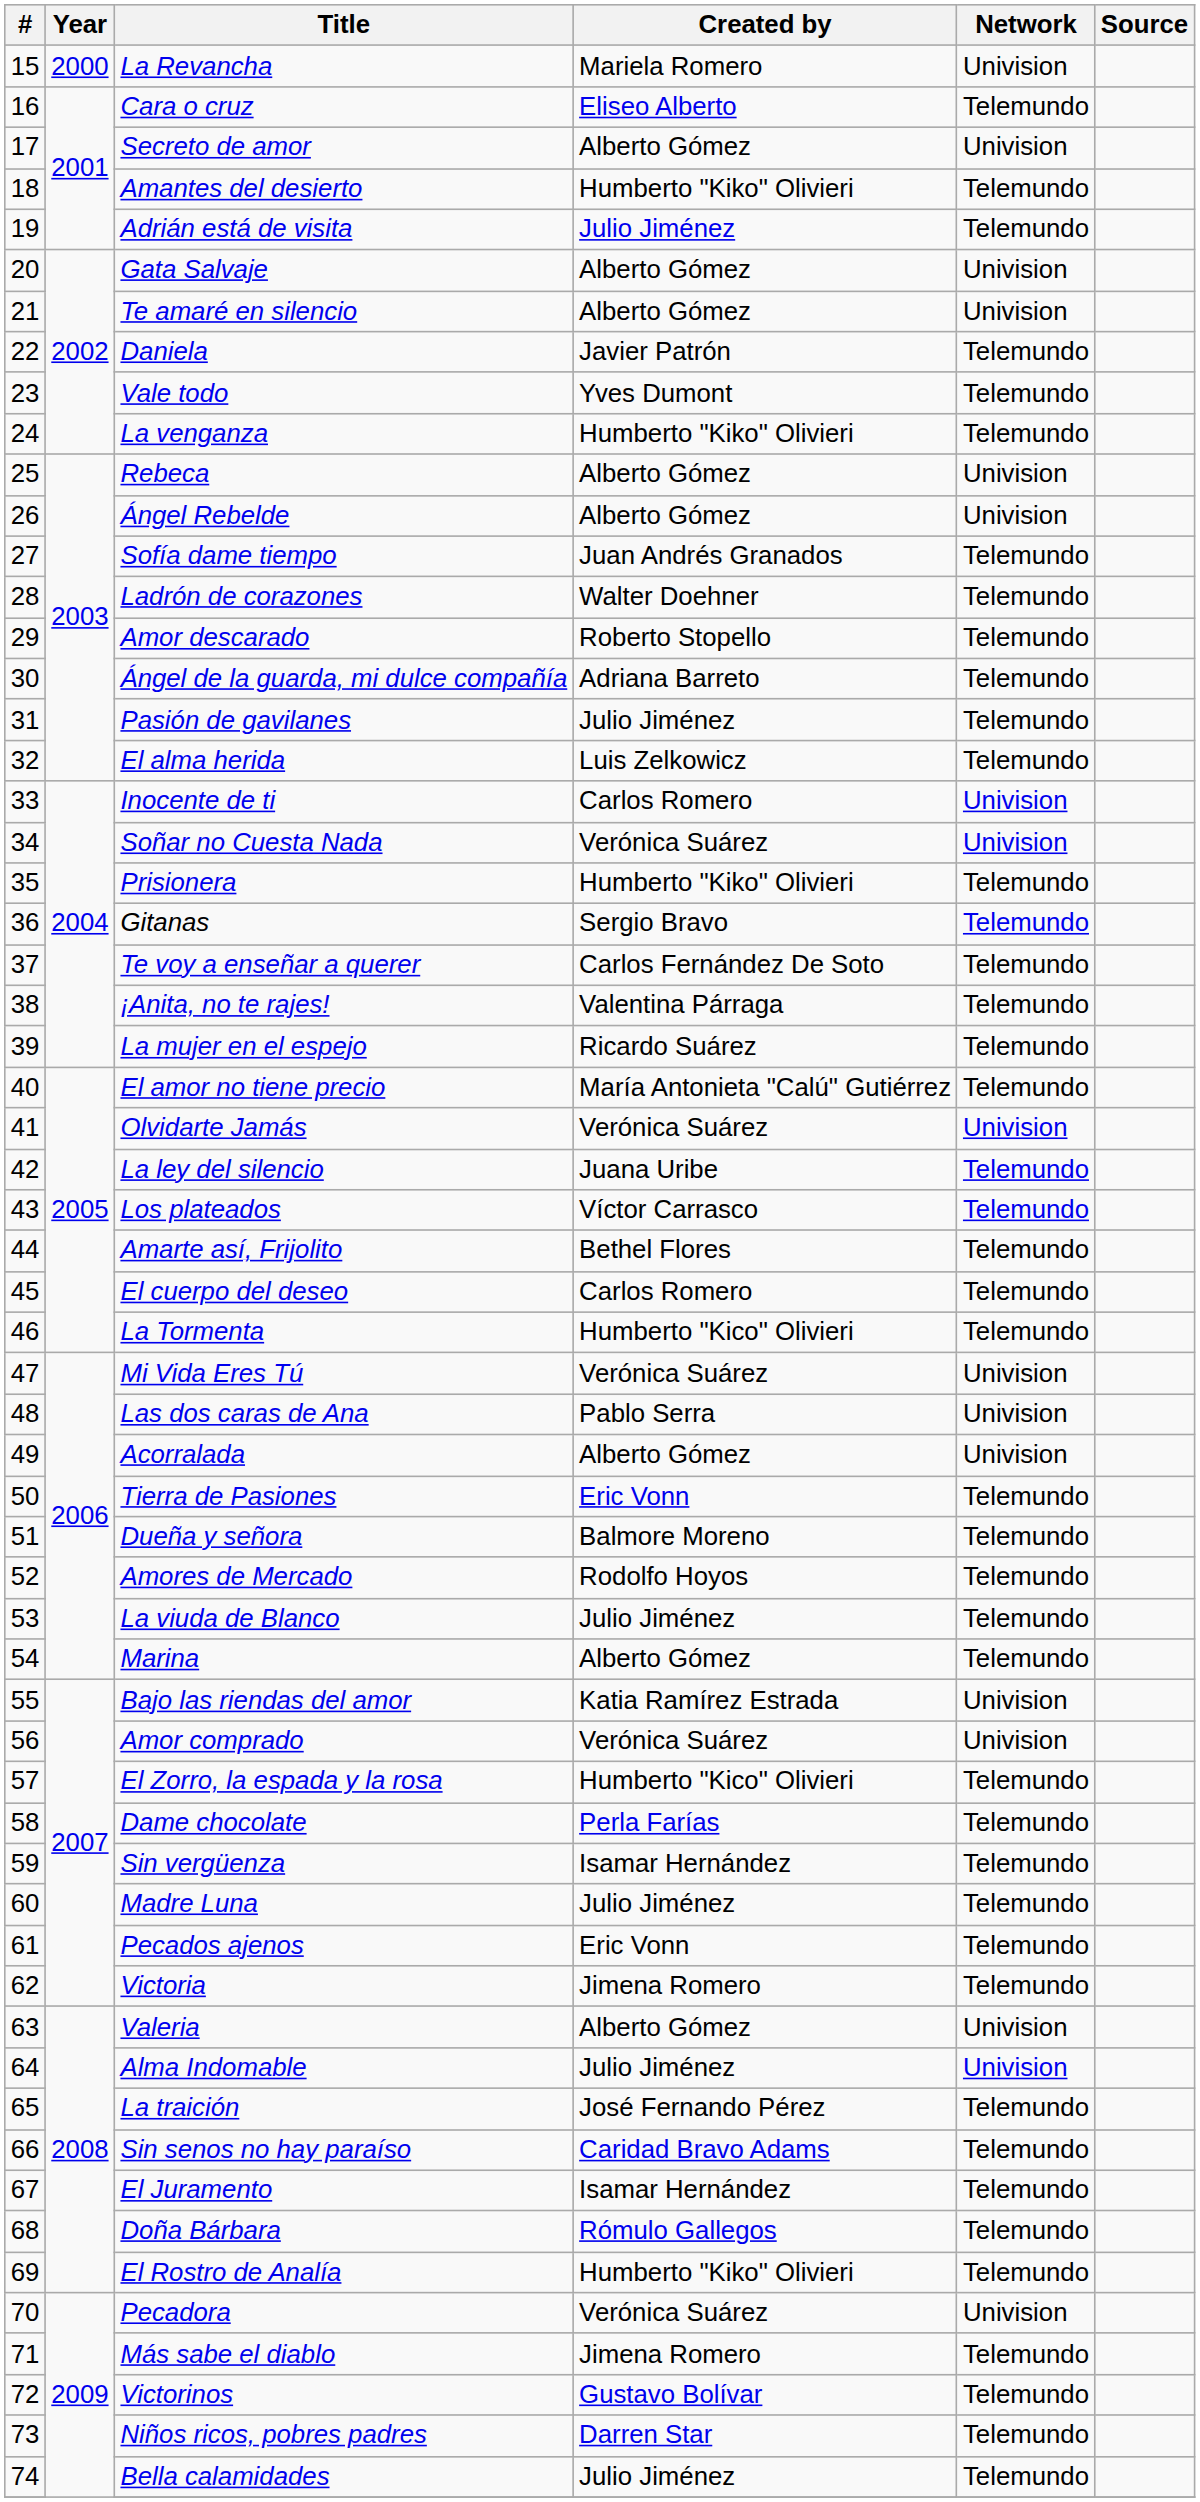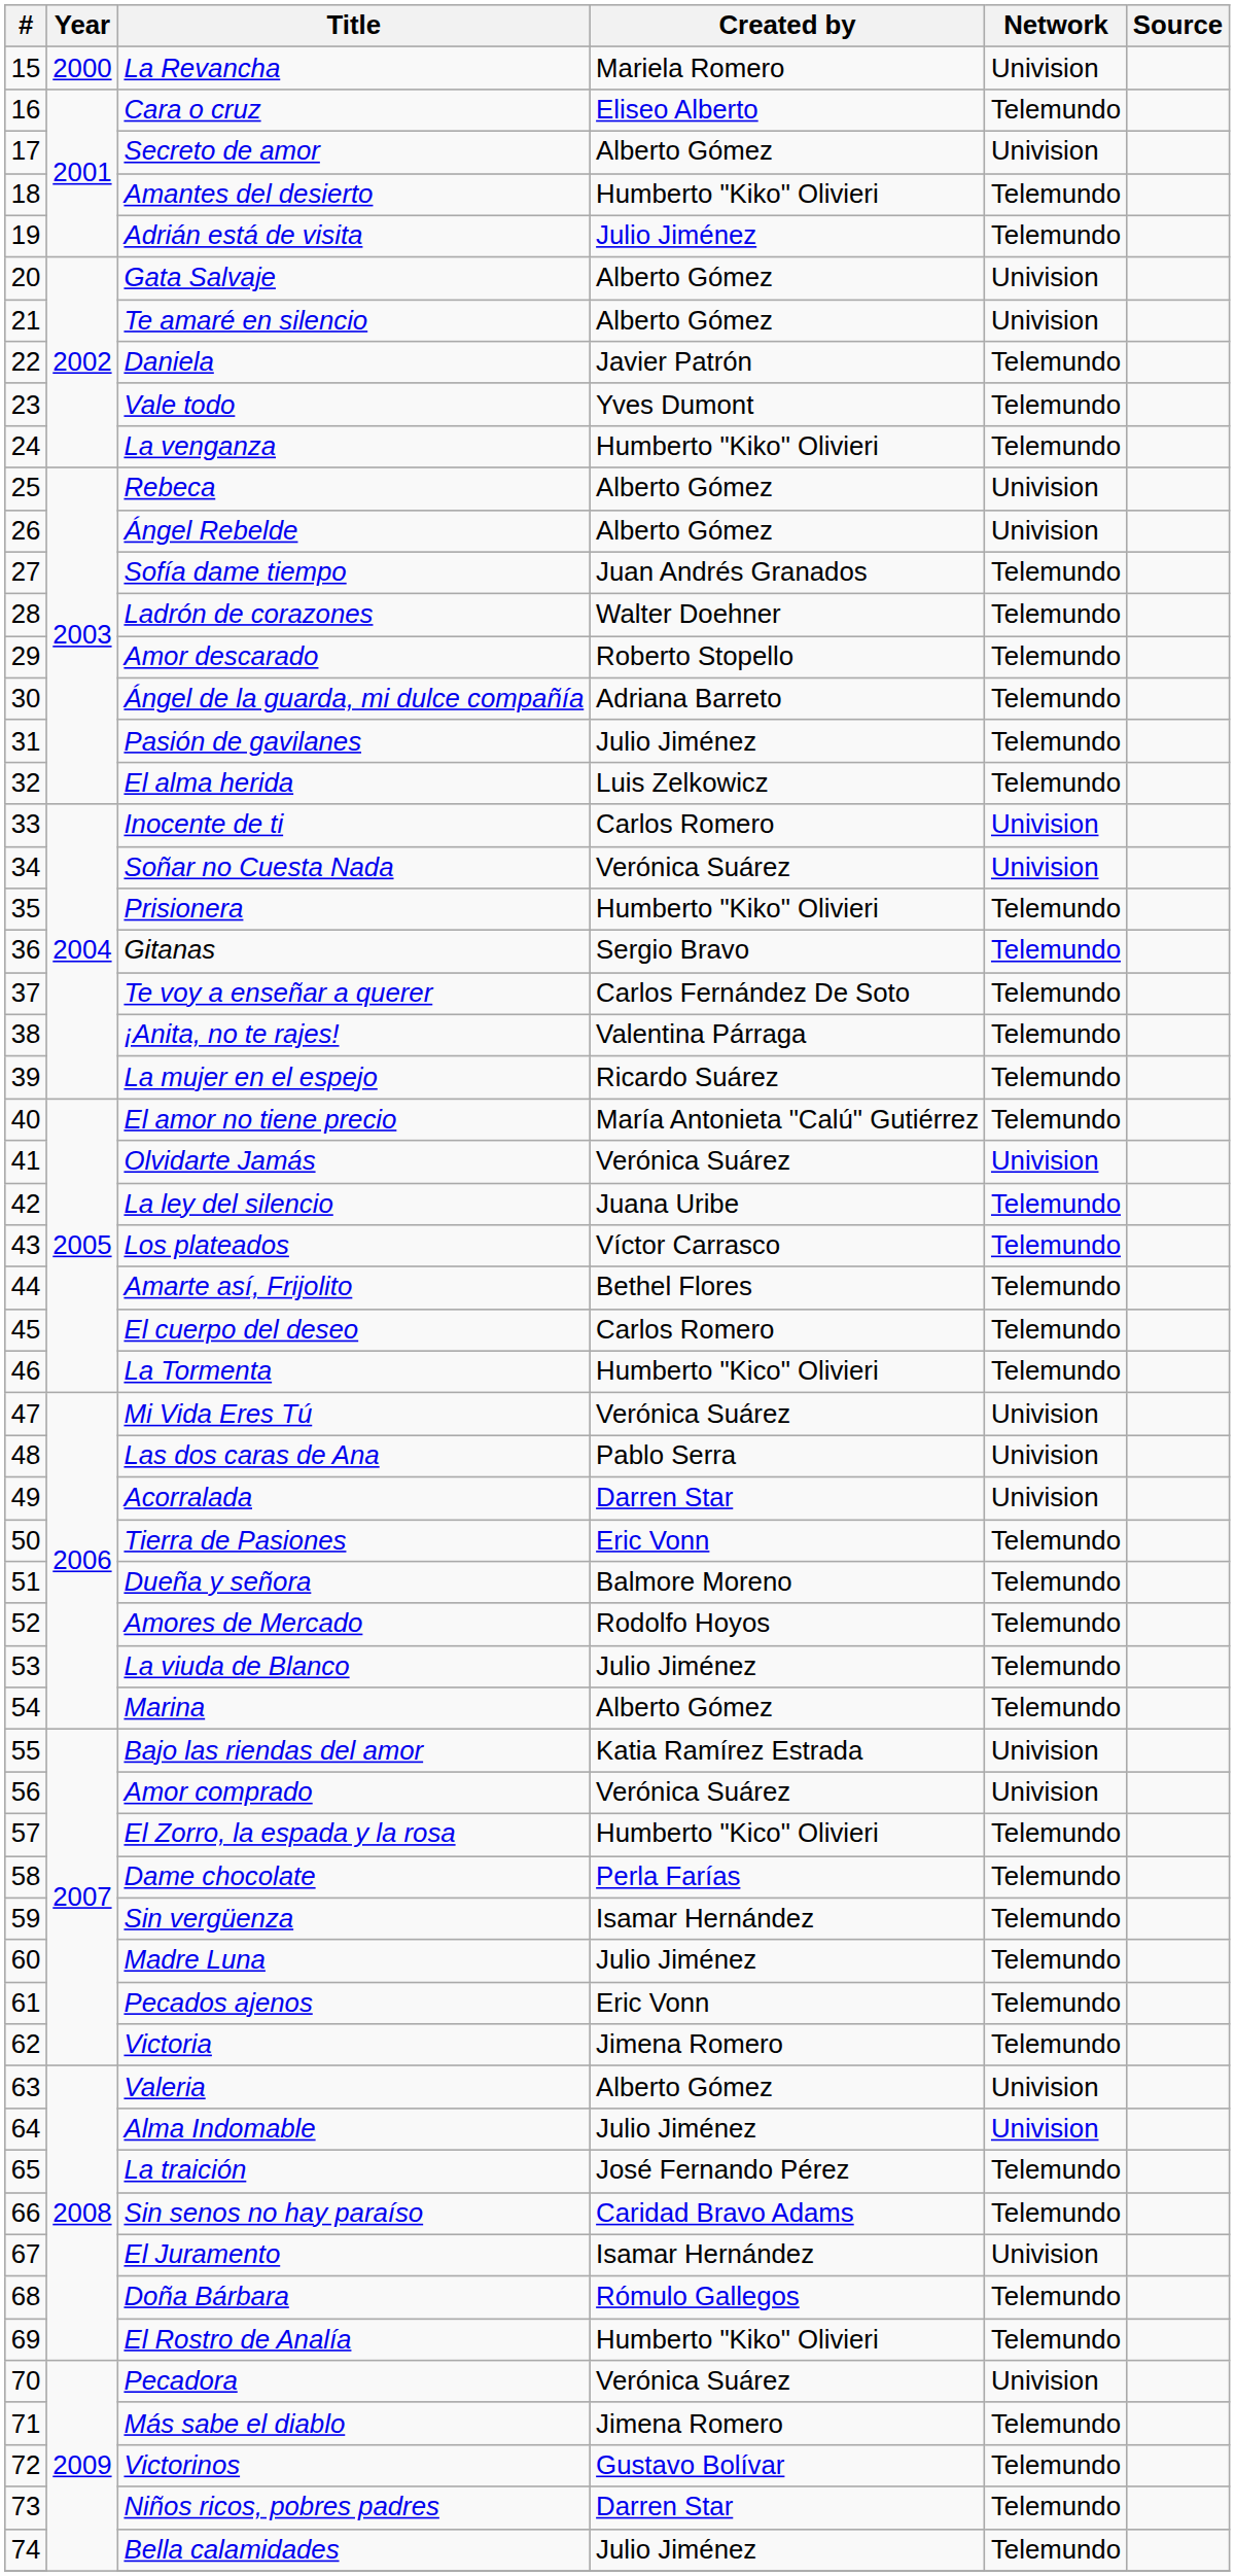Acorralada | Created by: Alberto Gómez -> Darren Star
El Juramento | Network: Telemundo -> Univision
